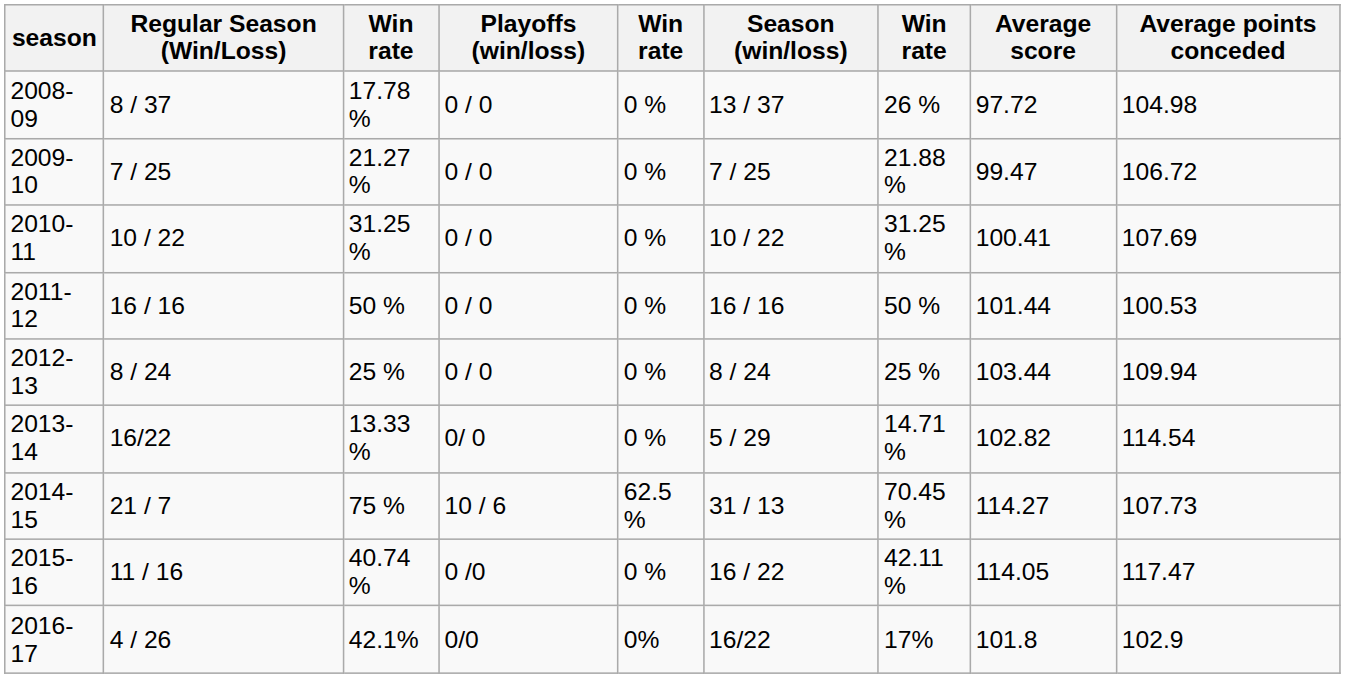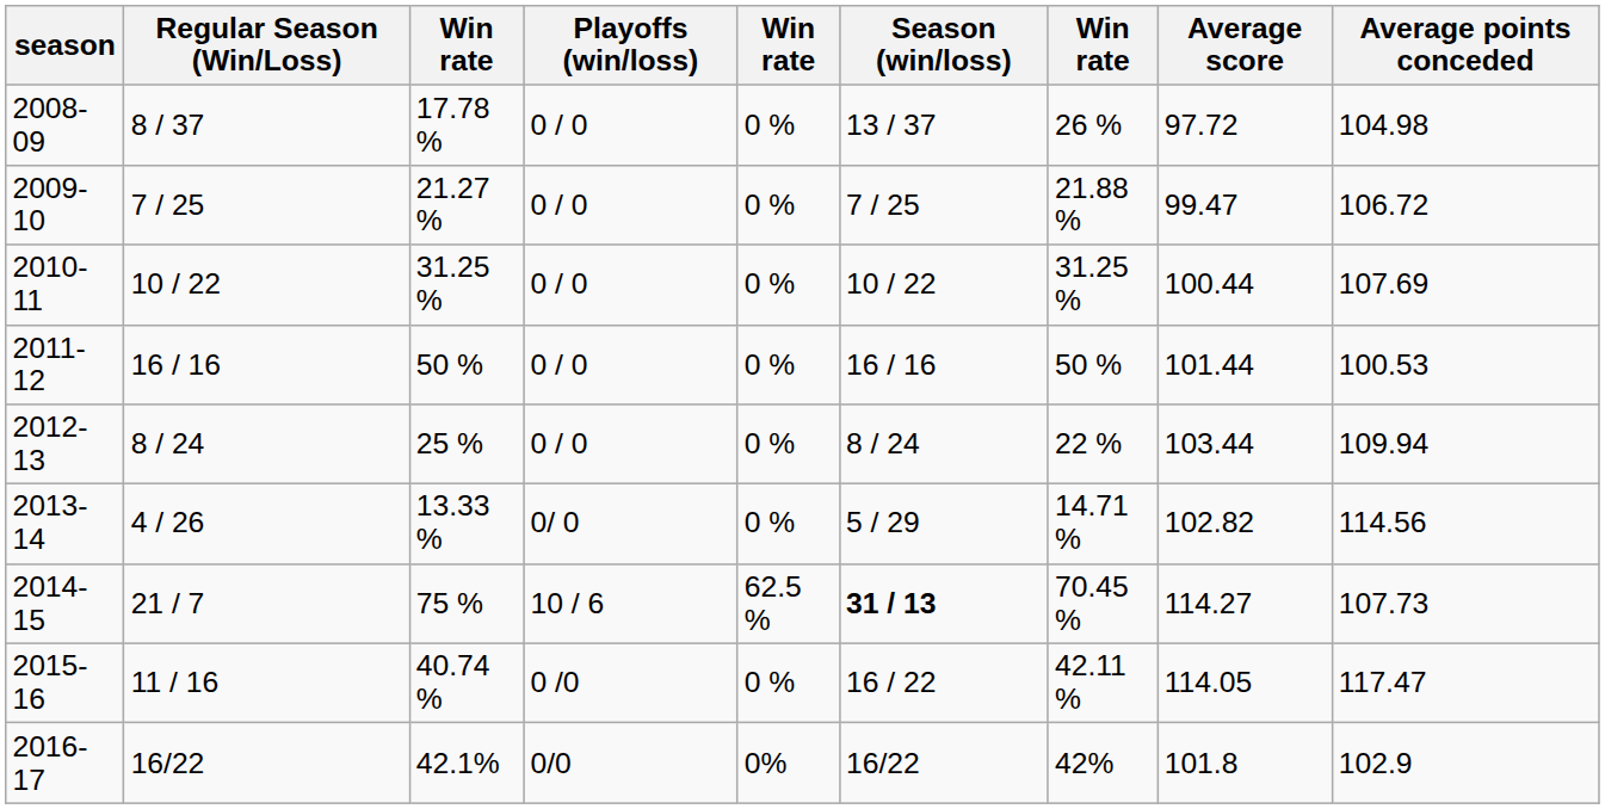2010-11 | Average score: 100.41 -> 100.44
2012-13 | column 7: 25 % -> 22 %
2013-14 | Regular Season (Win/Loss): 16/22 -> 4 / 26
2013-14 | Average points conceded: 114.54 -> 114.56
2014-15 | Season (win/loss): normal -> bold
2016-17 | Regular Season (Win/Loss): 4 / 26 -> 16/22
2016-17 | column 7: 17% -> 42%
